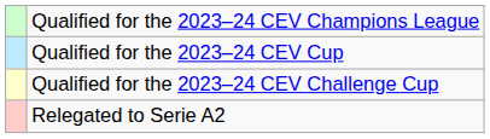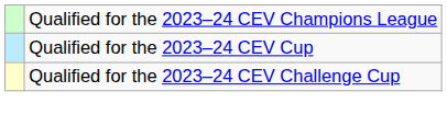- row: Relegated to Serie A2
